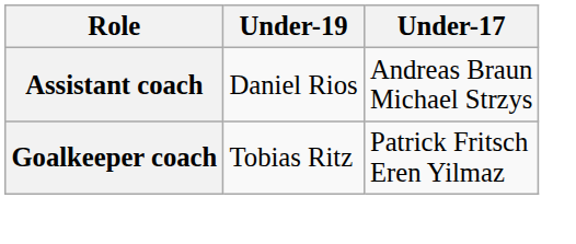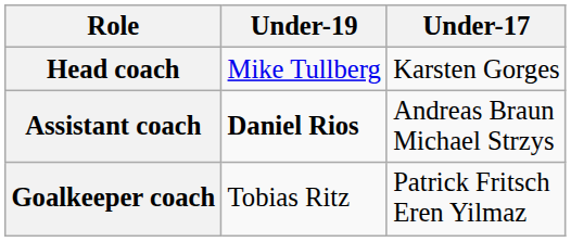+ row: Head coach | Mike Tullberg | Karsten Gorges
Assistant coach | Under-19: normal -> bold
